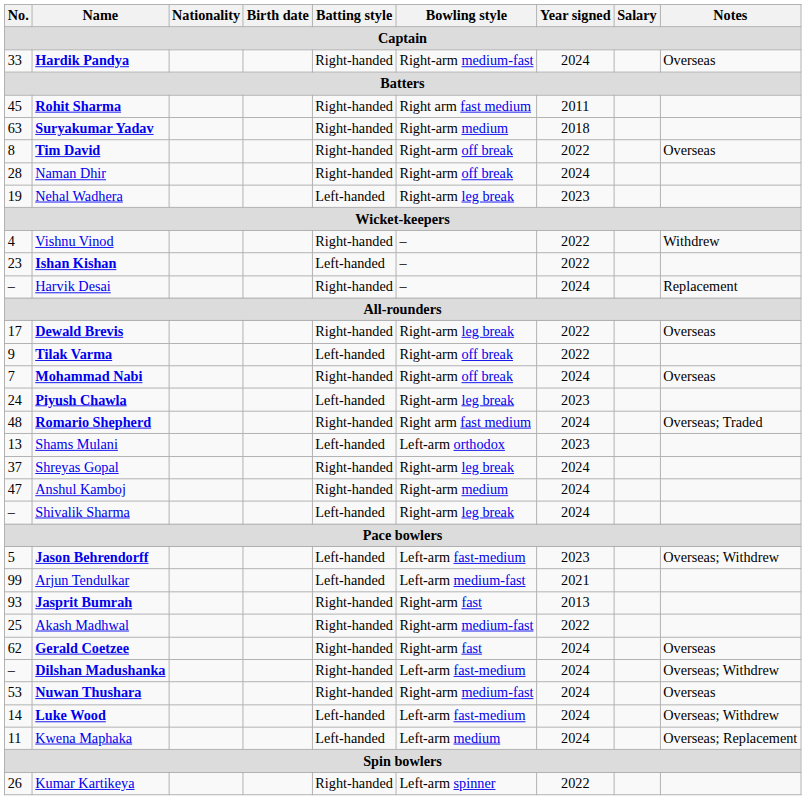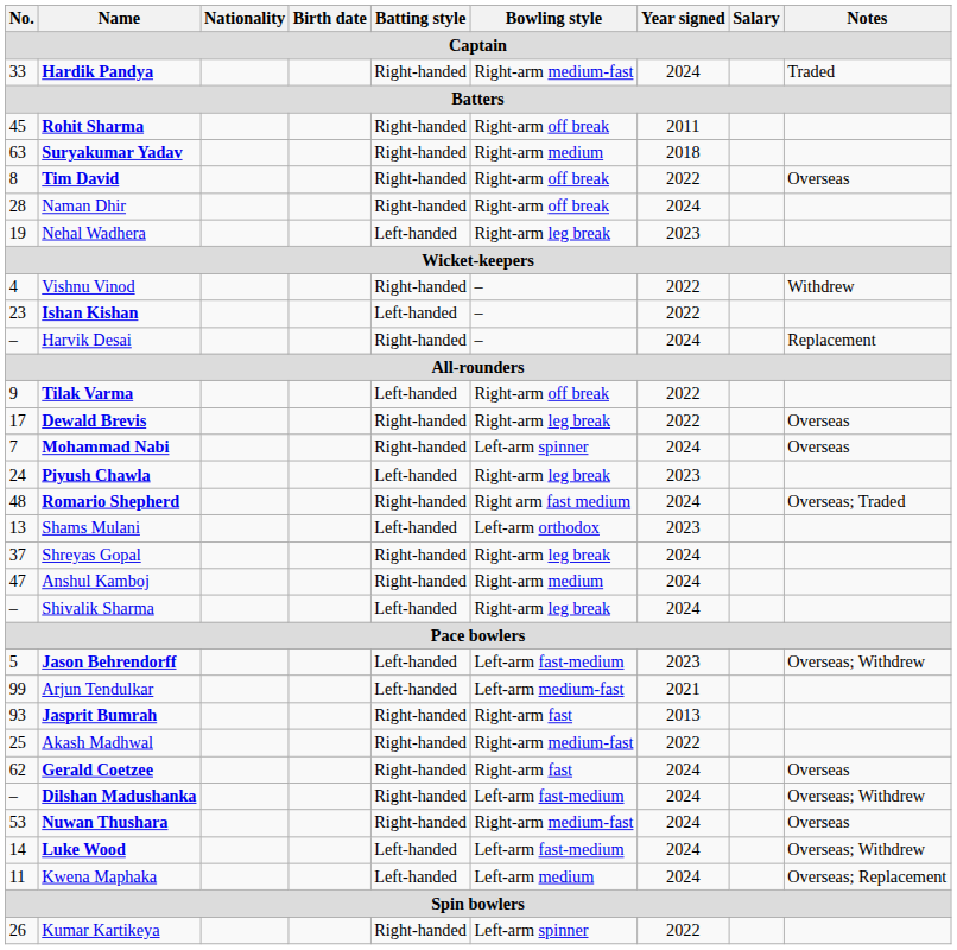Hardik Pandya | Notes: Overseas -> Traded
Rohit Sharma | Bowling style: Right arm fast medium -> Right-arm off break
rows swapped: Tilak Varma <-> Dewald Brevis
Mohammad Nabi | Bowling style: Right-arm off break -> Left-arm spinner
